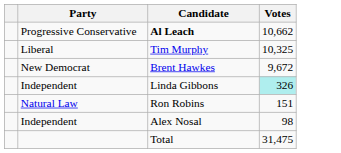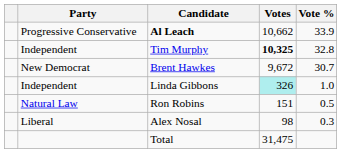+ column: Vote % | 33.9 | 32.8 | 30.7 | 1.0 | 0.5 | 0.3
Tim Murphy | Party: Liberal -> Independent
Tim Murphy | Votes: normal -> bold
Alex Nosal | Party: Independent -> Liberal
